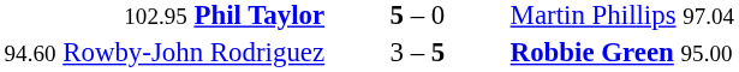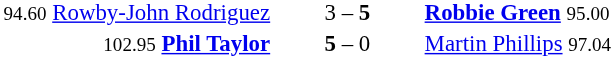rows swapped: 94.60 Rowby-John Rodriguez <-> 102.95 Phil Taylor
